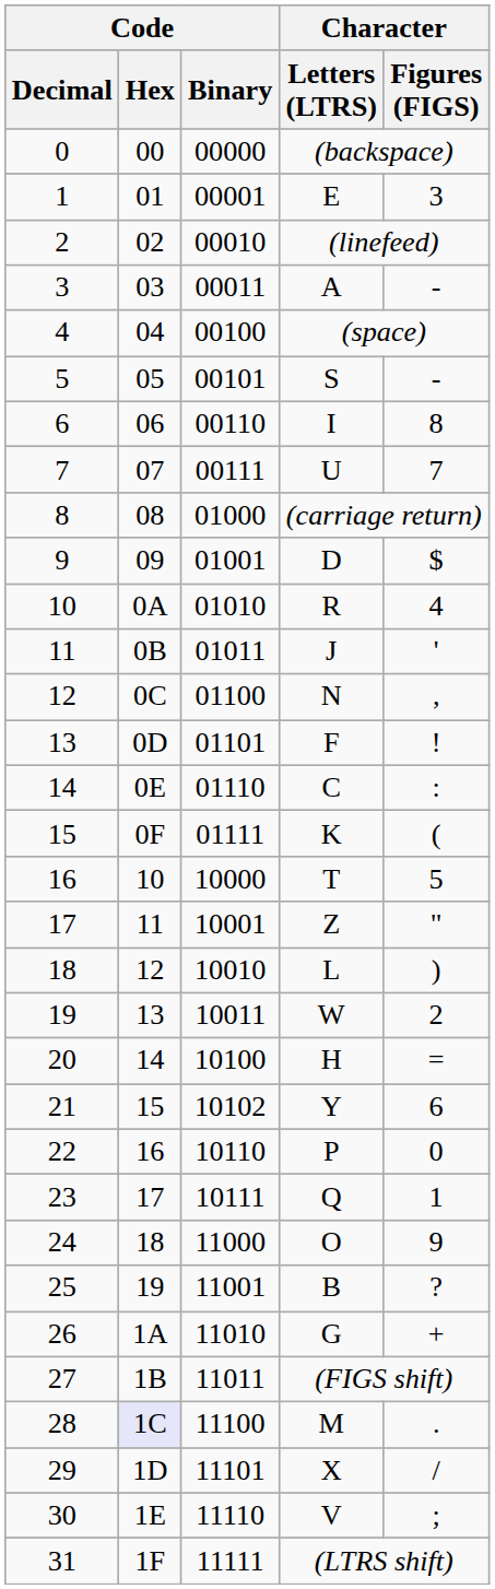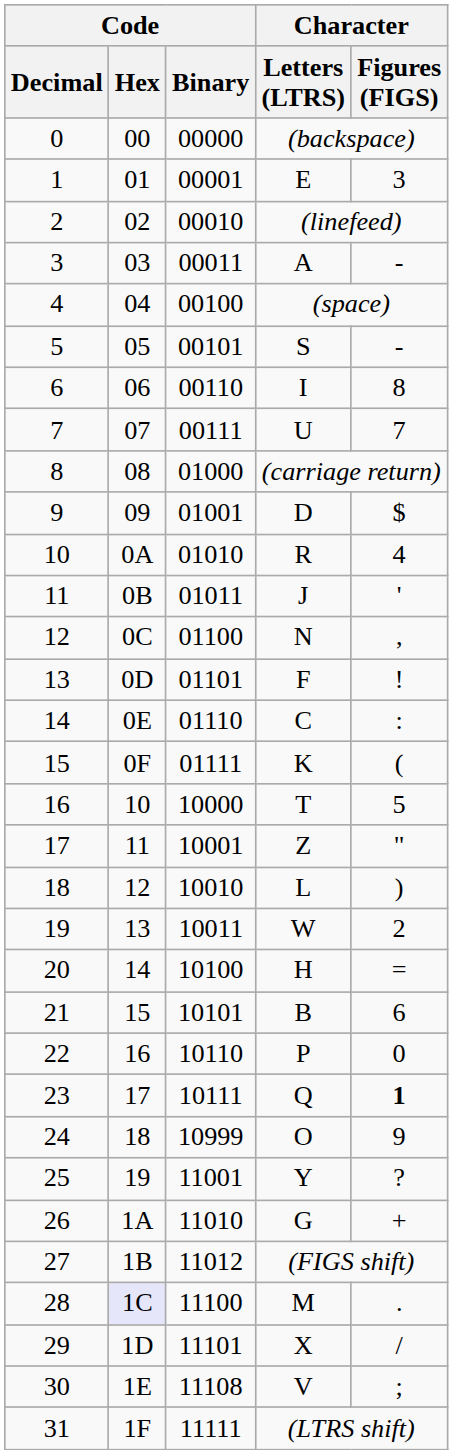21 | Code / Binary: 10102 -> 10101
21 | Character / Letters (LTRS): Y -> B
23 | Character / Figures (FIGS): normal -> bold
24 | Code / Binary: 11000 -> 10999
25 | Character / Letters (LTRS): B -> Y
27 | Code / Binary: 11011 -> 11012
30 | Code / Binary: 11110 -> 11108
